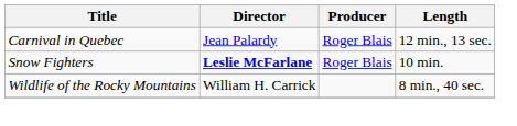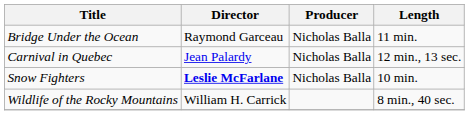+ row: Bridge Under the Ocean | Raymond Garceau | Nicholas Balla | 11 min.
Carnival in Quebec | Producer: Roger Blais -> Nicholas Balla
Snow Fighters | Producer: Roger Blais -> Nicholas Balla
